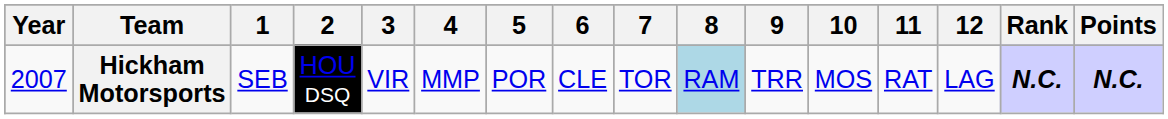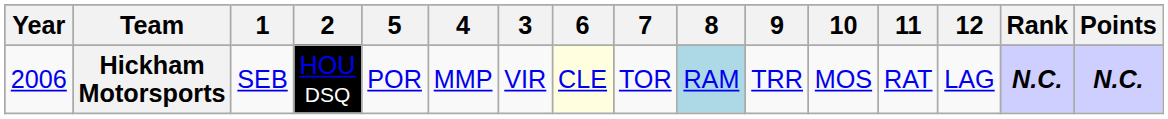columns swapped: 3 <-> 5
Hickham Motorsports | Year: 2007 -> 2006
Hickham Motorsports | 6: no background -> lightyellow background
